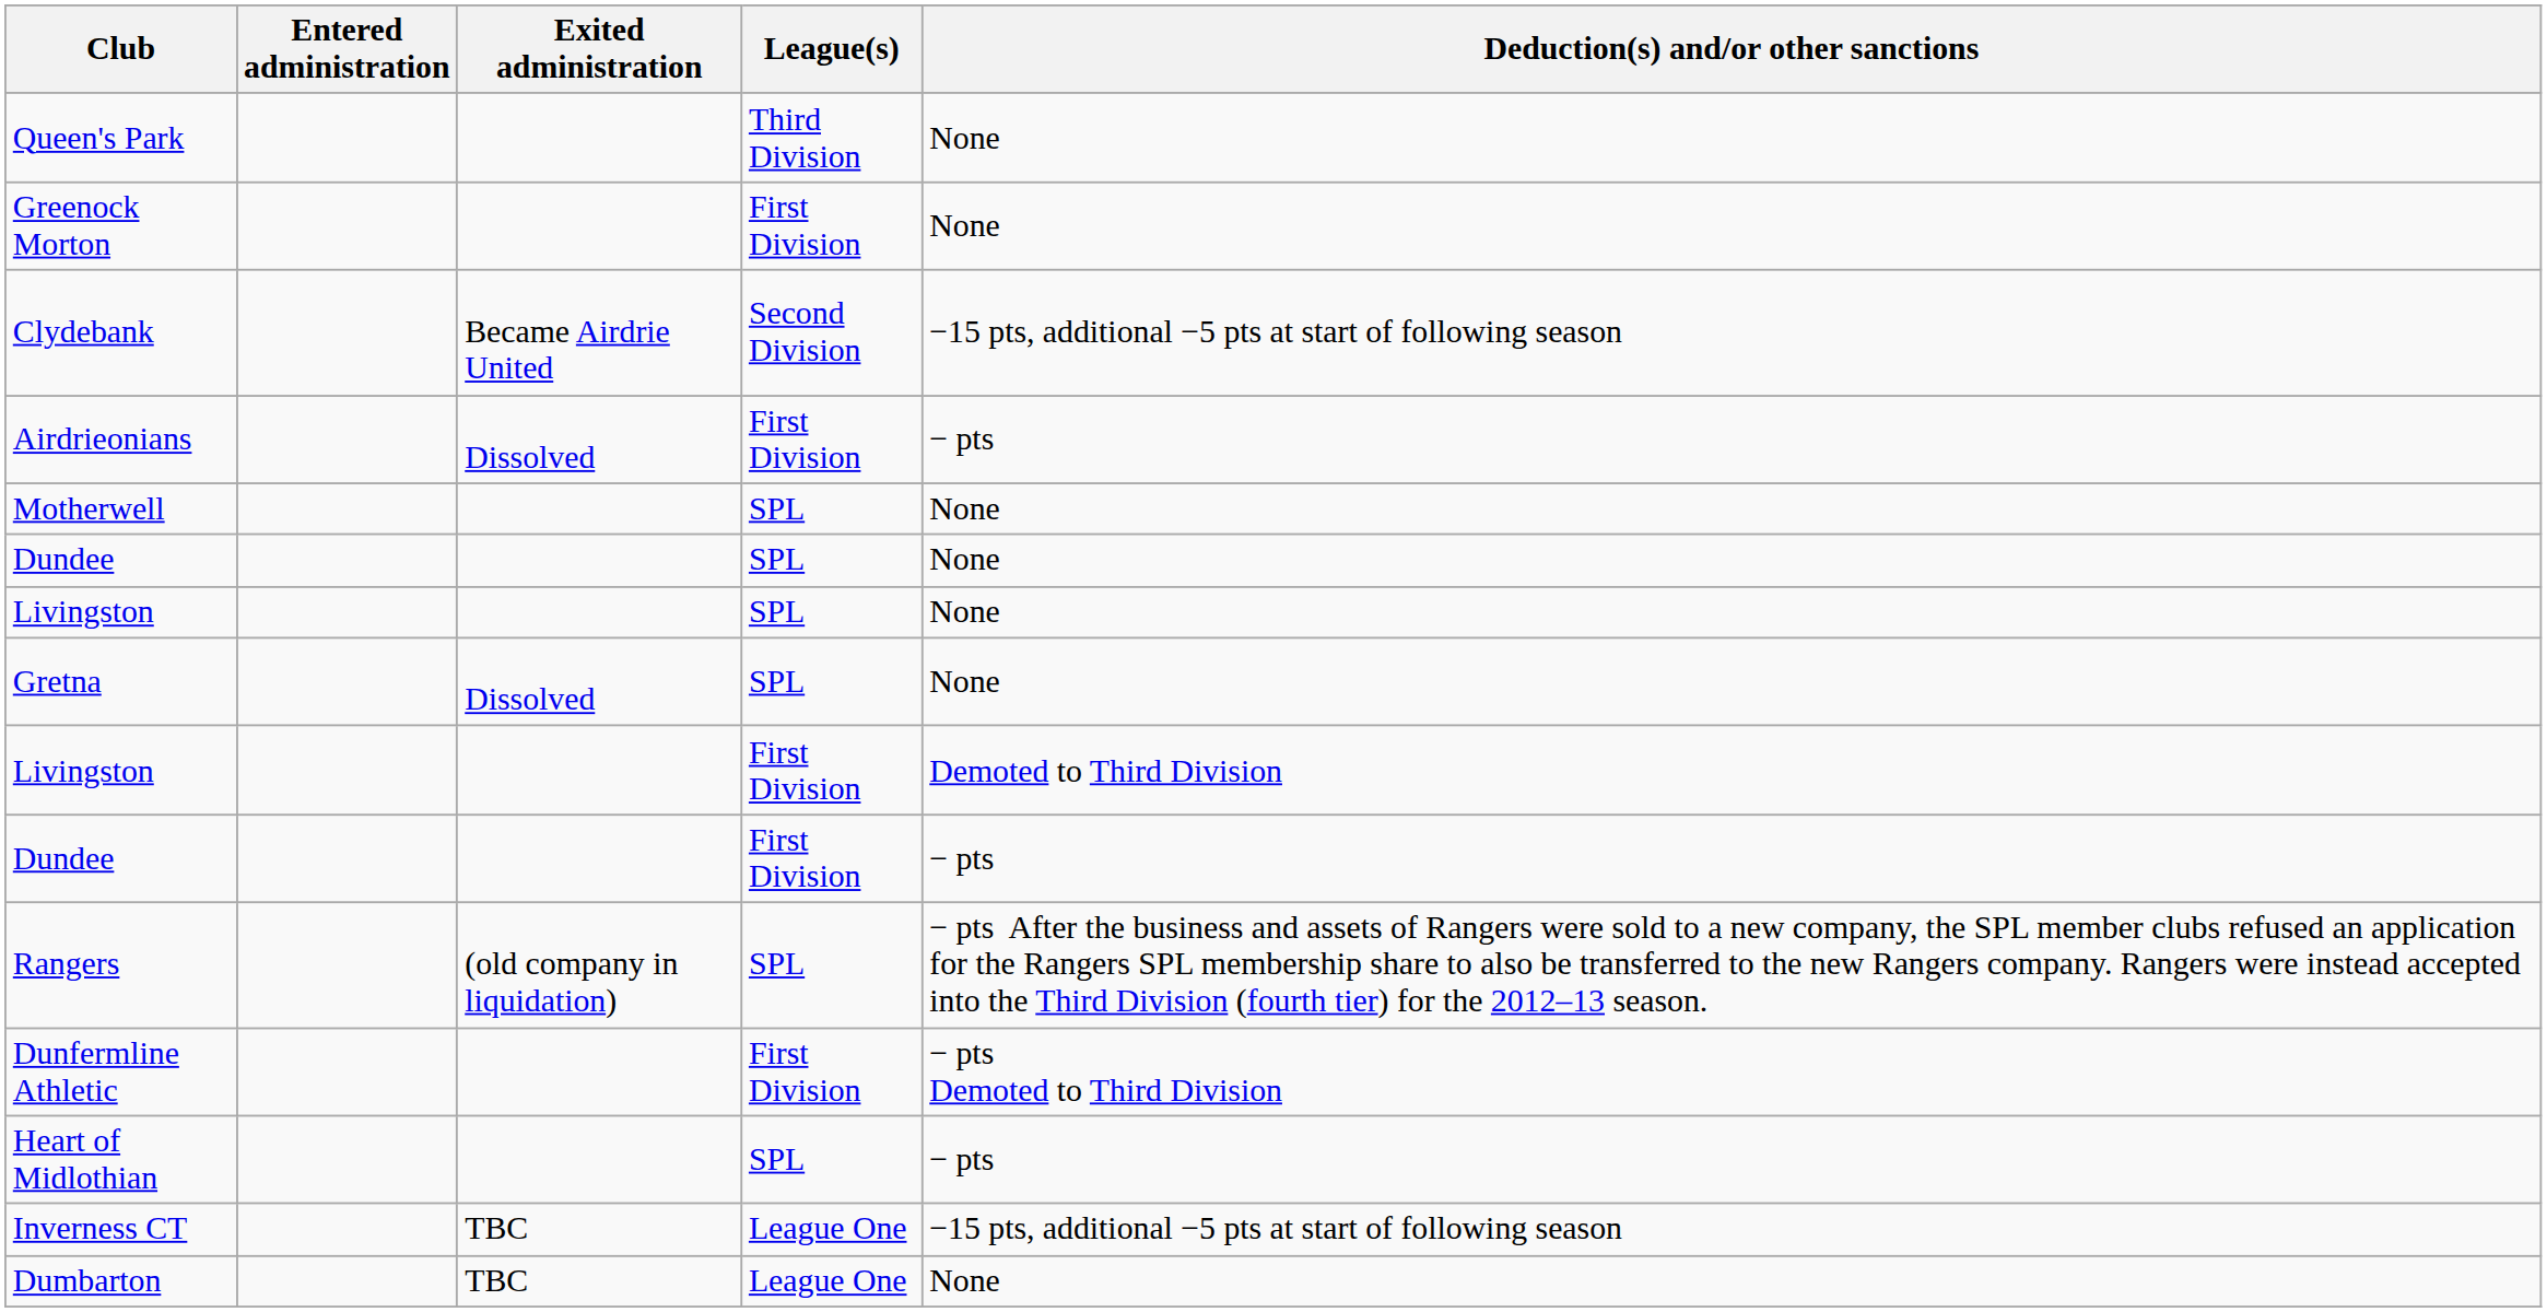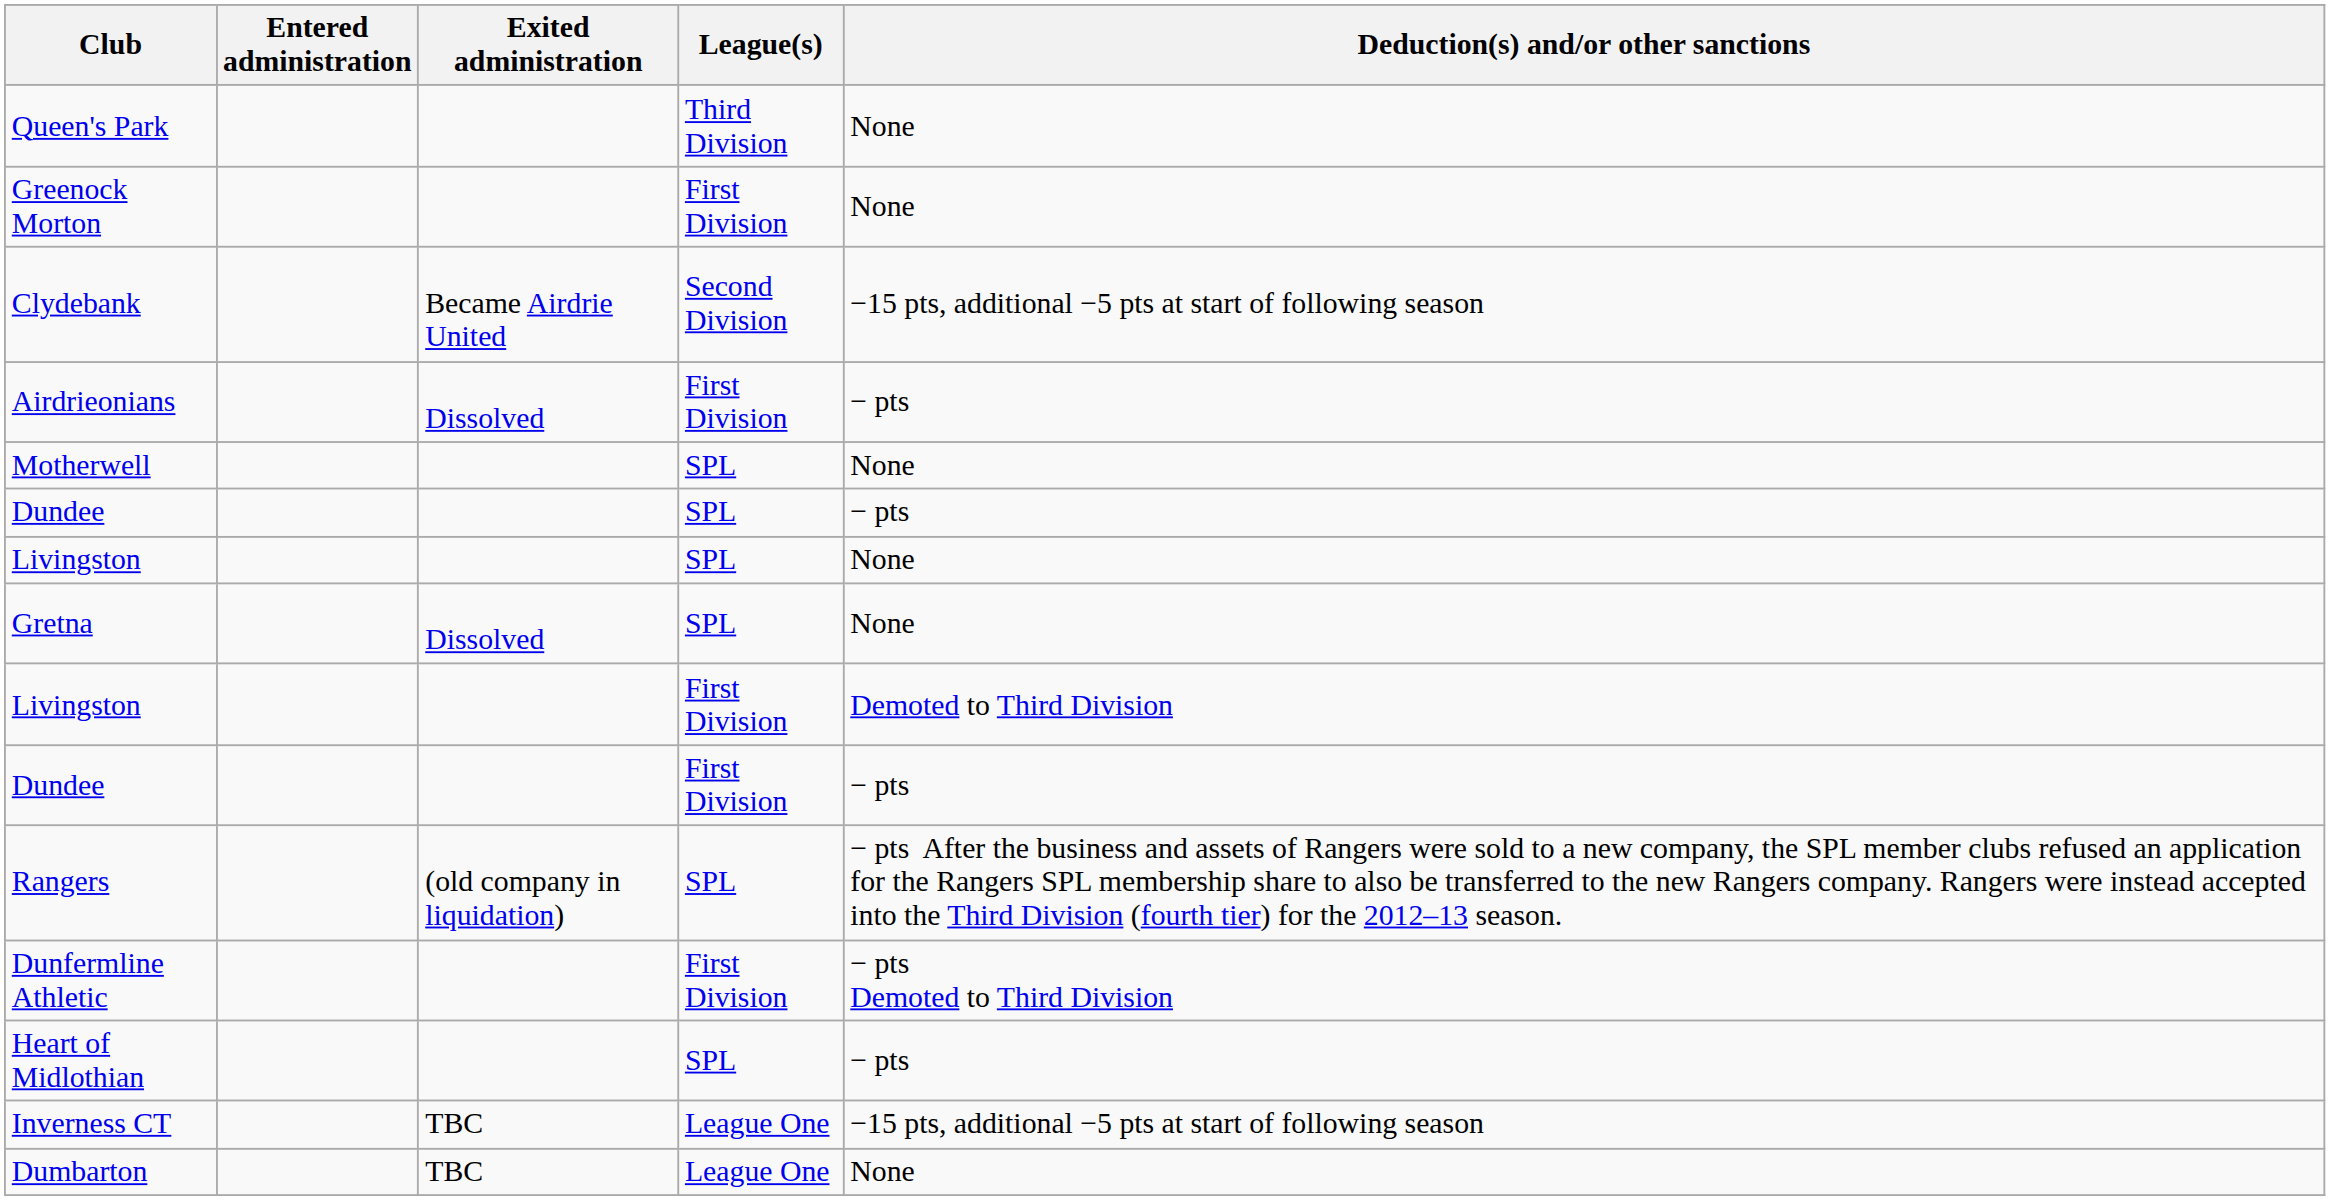Dundee / SPL | Deduction(s) and/or other sanctions: None -> − pts
